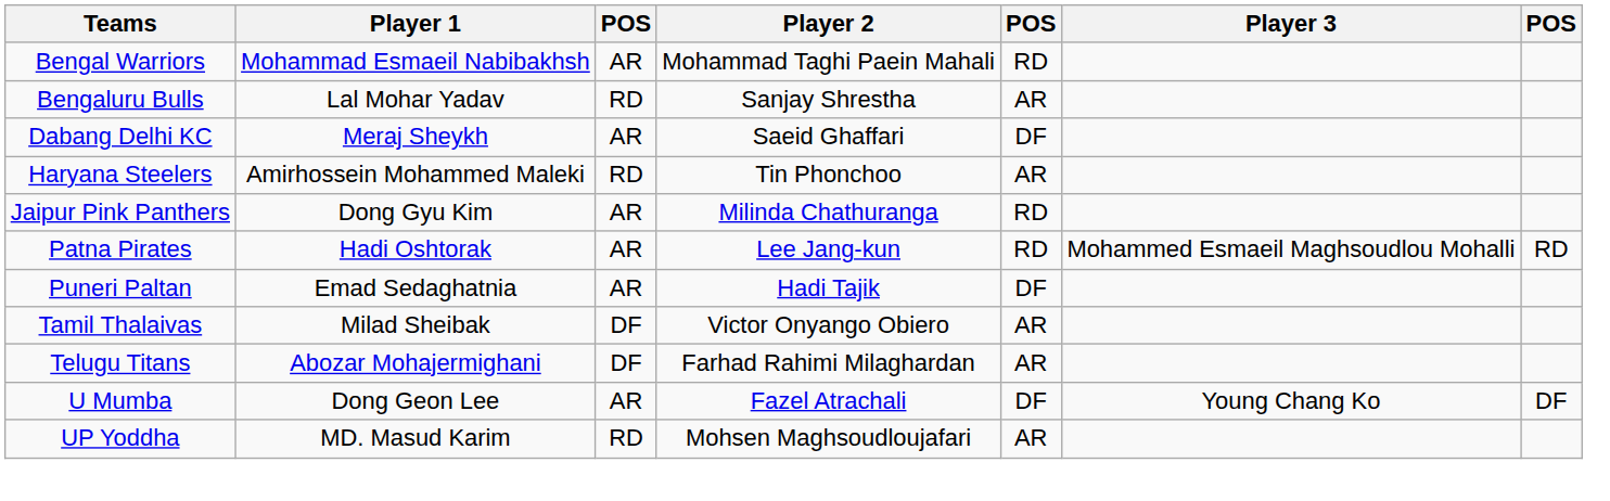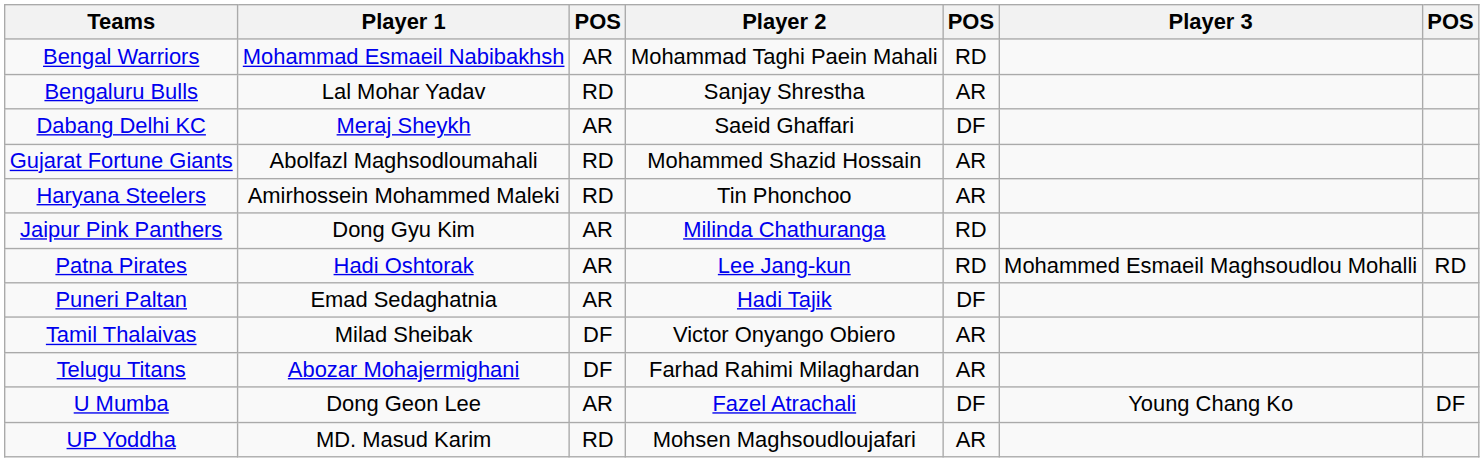+ row: Gujarat Fortune Giants | Abolfazl Maghsodloumahali | RD | Mohammed Shazid Hossain | AR
